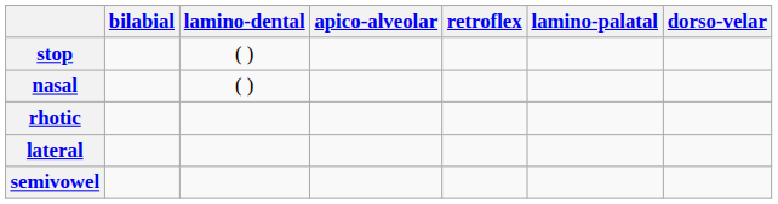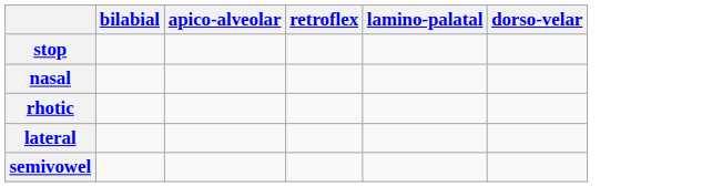- column: lamino-dental | ( ) | ( )
